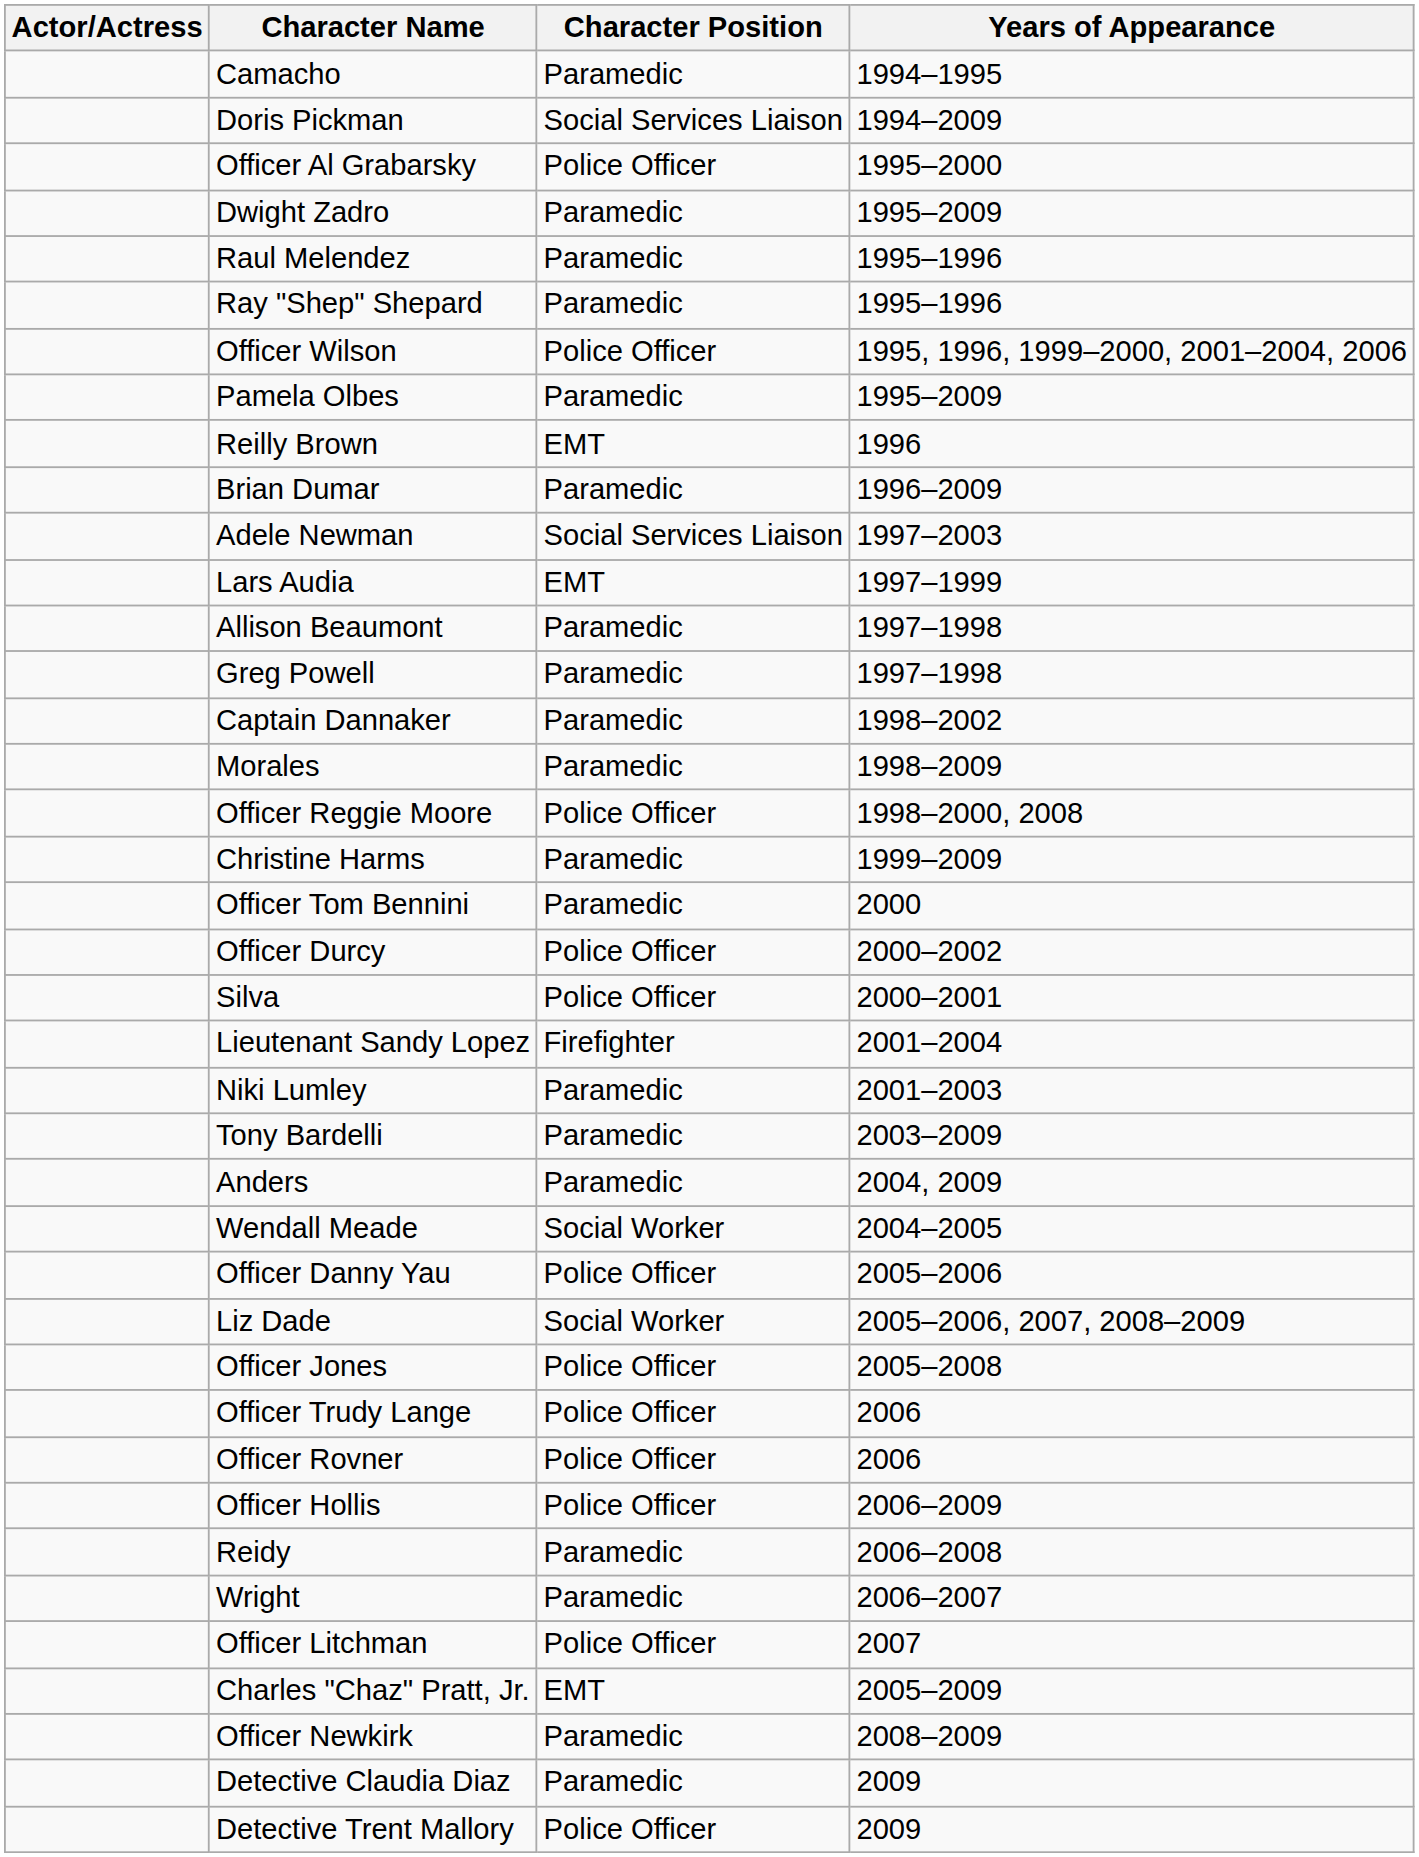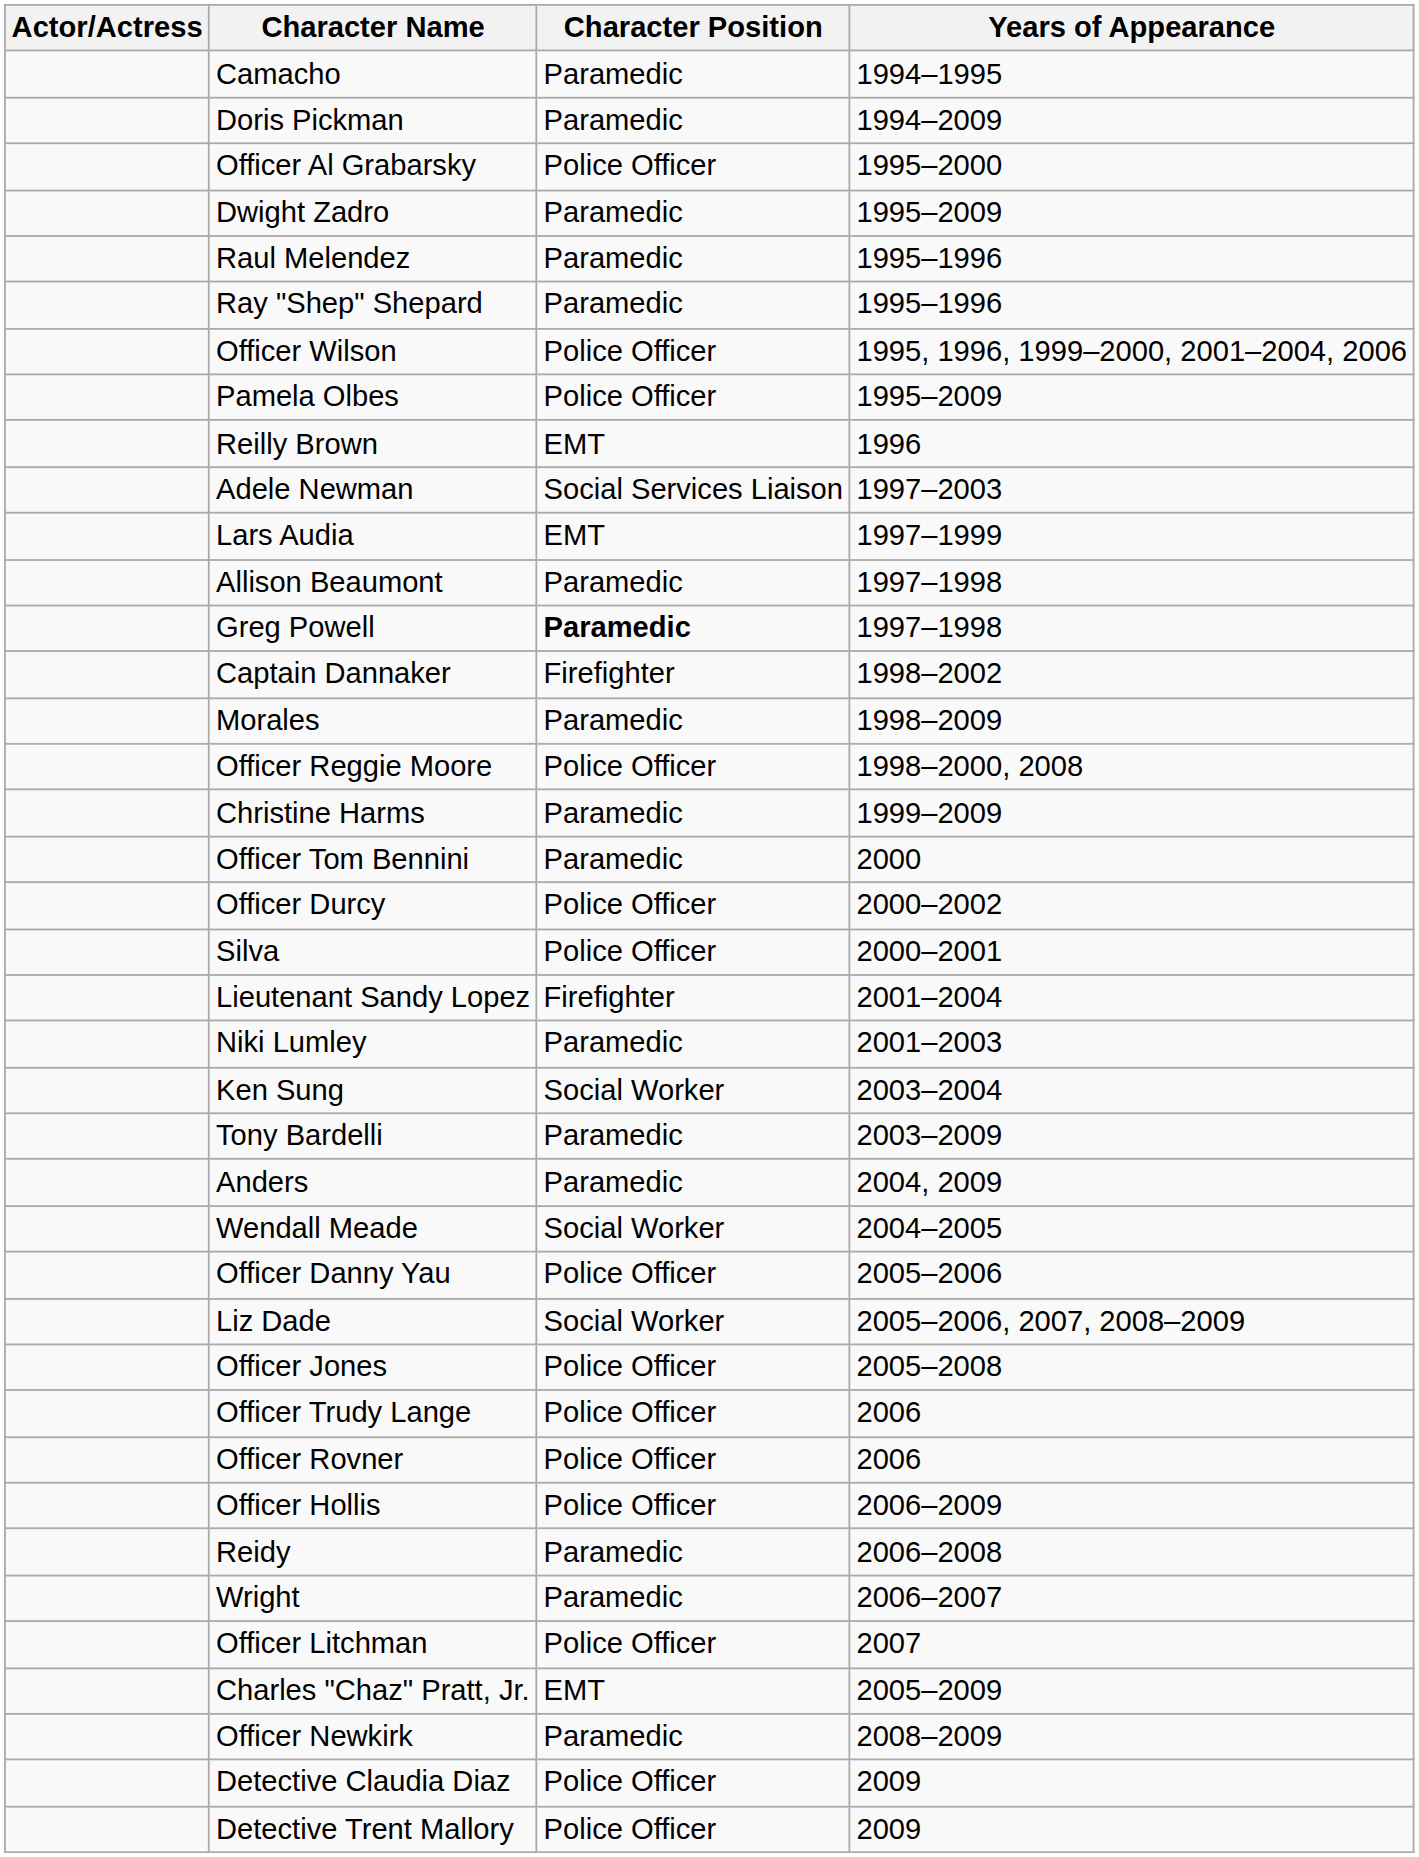Doris Pickman | Character Position: Social Services Liaison -> Paramedic
Pamela Olbes | Character Position: Paramedic -> Police Officer
- row: Brian Dumar | Paramedic | 1996–2009
Greg Powell | Character Position: normal -> bold
Captain Dannaker | Character Position: Paramedic -> Firefighter
+ row: Ken Sung | Social Worker | 2003–2004
Detective Claudia Diaz | Character Position: Paramedic -> Police Officer
